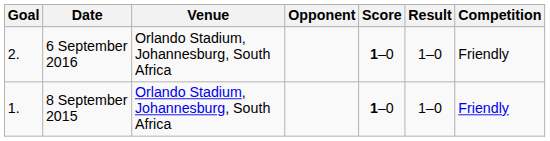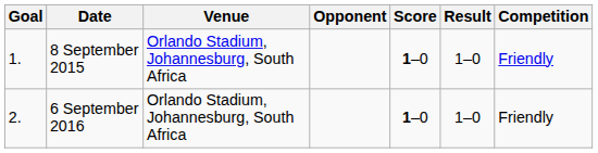rows swapped: 8 September 2015 <-> 6 September 2016
